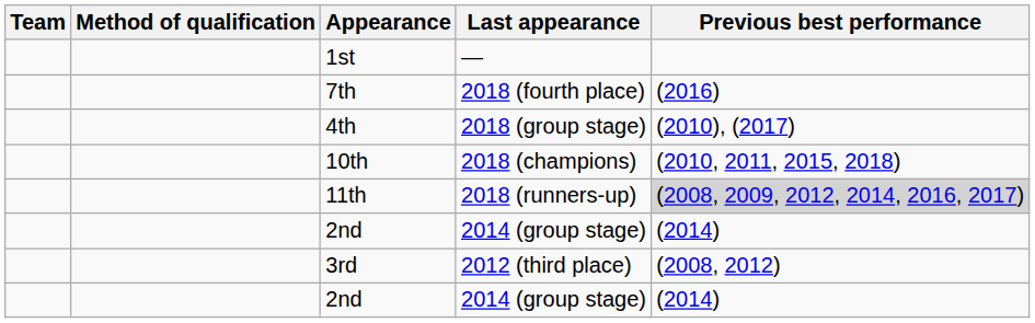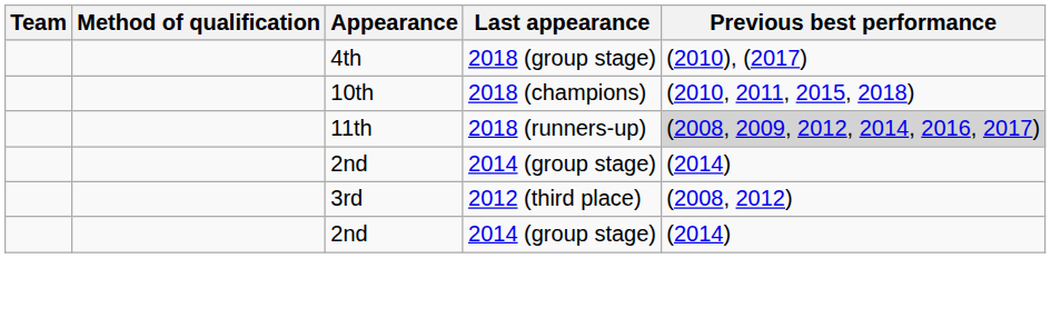- row: 1st | —
- row: 7th | 2018 (fourth place) | (2016)
